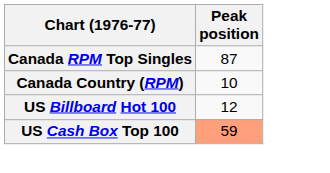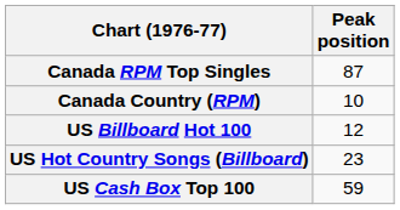+ row: US Hot Country Songs (Billboard) | 23
US Cash Box Top 100 | Peak position: lightsalmon background -> no background
